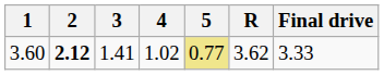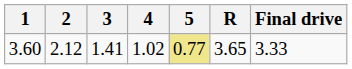3.60 | 2: bold -> normal
3.60 | R: 3.62 -> 3.65
